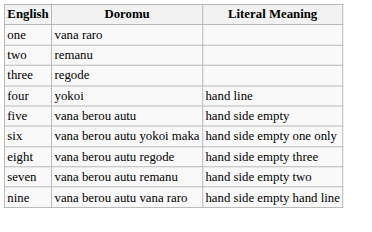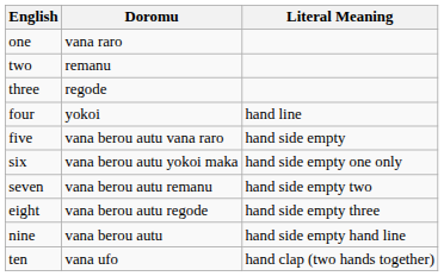five | Doromu: vana berou autu -> vana berou autu vana raro
rows swapped: seven <-> eight
nine | Doromu: vana berou autu vana raro -> vana berou autu
+ row: ten | vana ufo | hand clap (two hands together)
